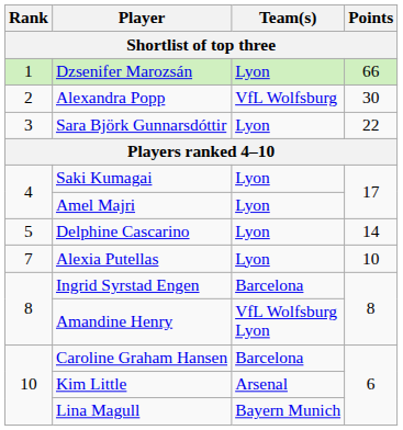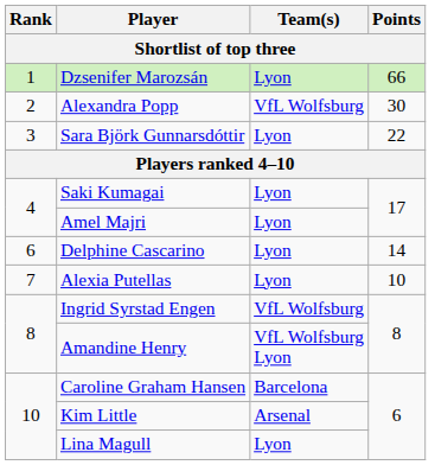Delphine Cascarino | Rank: 5 -> 6
Ingrid Syrstad Engen | Team(s): Barcelona -> VfL Wolfsburg
Lina Magull | Team(s): Bayern Munich -> Lyon
